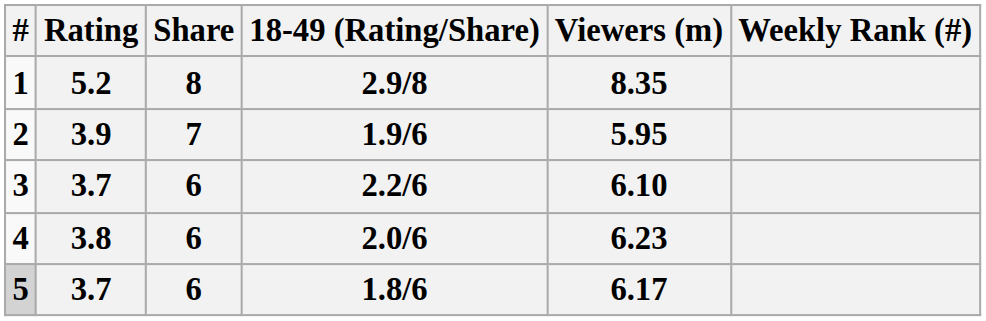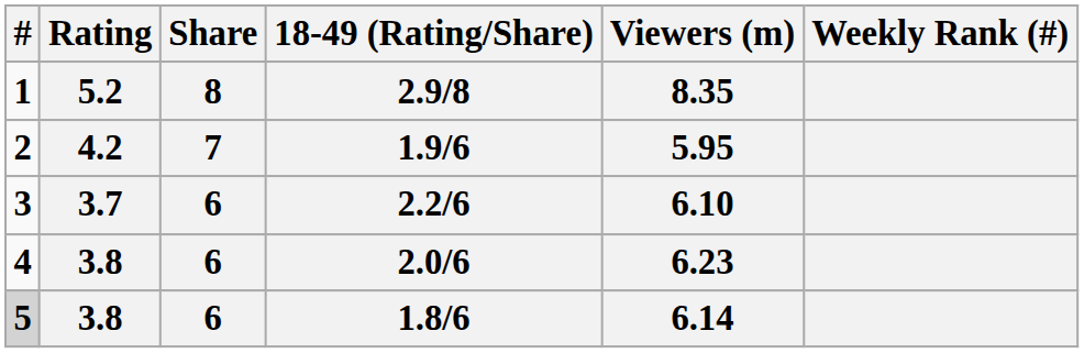1.9/6 | Rating: 3.9 -> 4.2
1.8/6 | Rating: 3.7 -> 3.8
1.8/6 | Viewers (m): 6.17 -> 6.14
